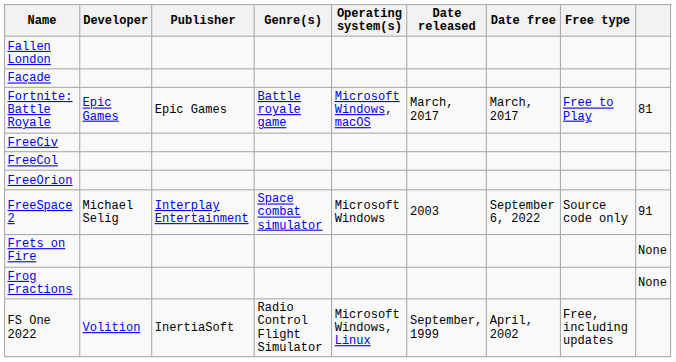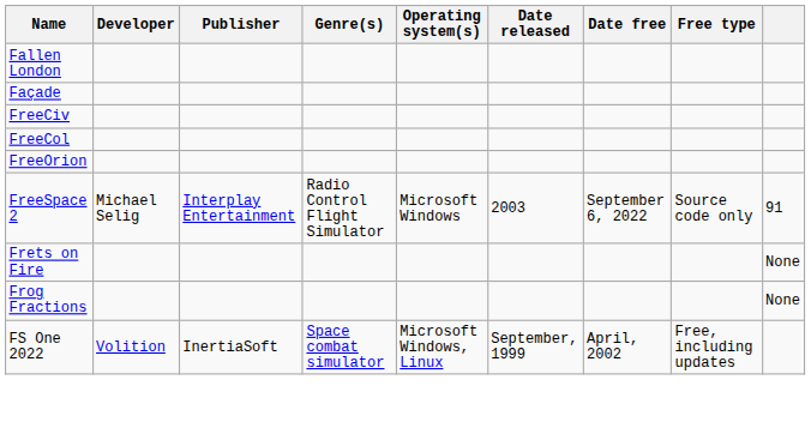- row: Fortnite: Battle Royale | Epic Games | Epic Games | Battle royale game | Microsoft Windows, macOS | March, 2017 | March, 2017 | Free to Play | 81
FreeSpace 2 | Genre(s): Space combat simulator -> Radio Control Flight Simulator
FS One 2022 | Genre(s): Radio Control Flight Simulator -> Space combat simulator
